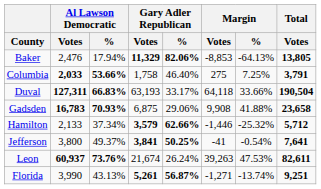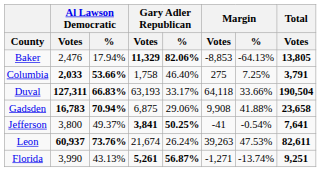Gadsden | Al Lawson Democratic / %: 70.93% -> 70.94%
- row: Hamilton | 2,133 | 37.34% | 3,579 | 62.66% | -1,446 | -25.32% | 5,712
